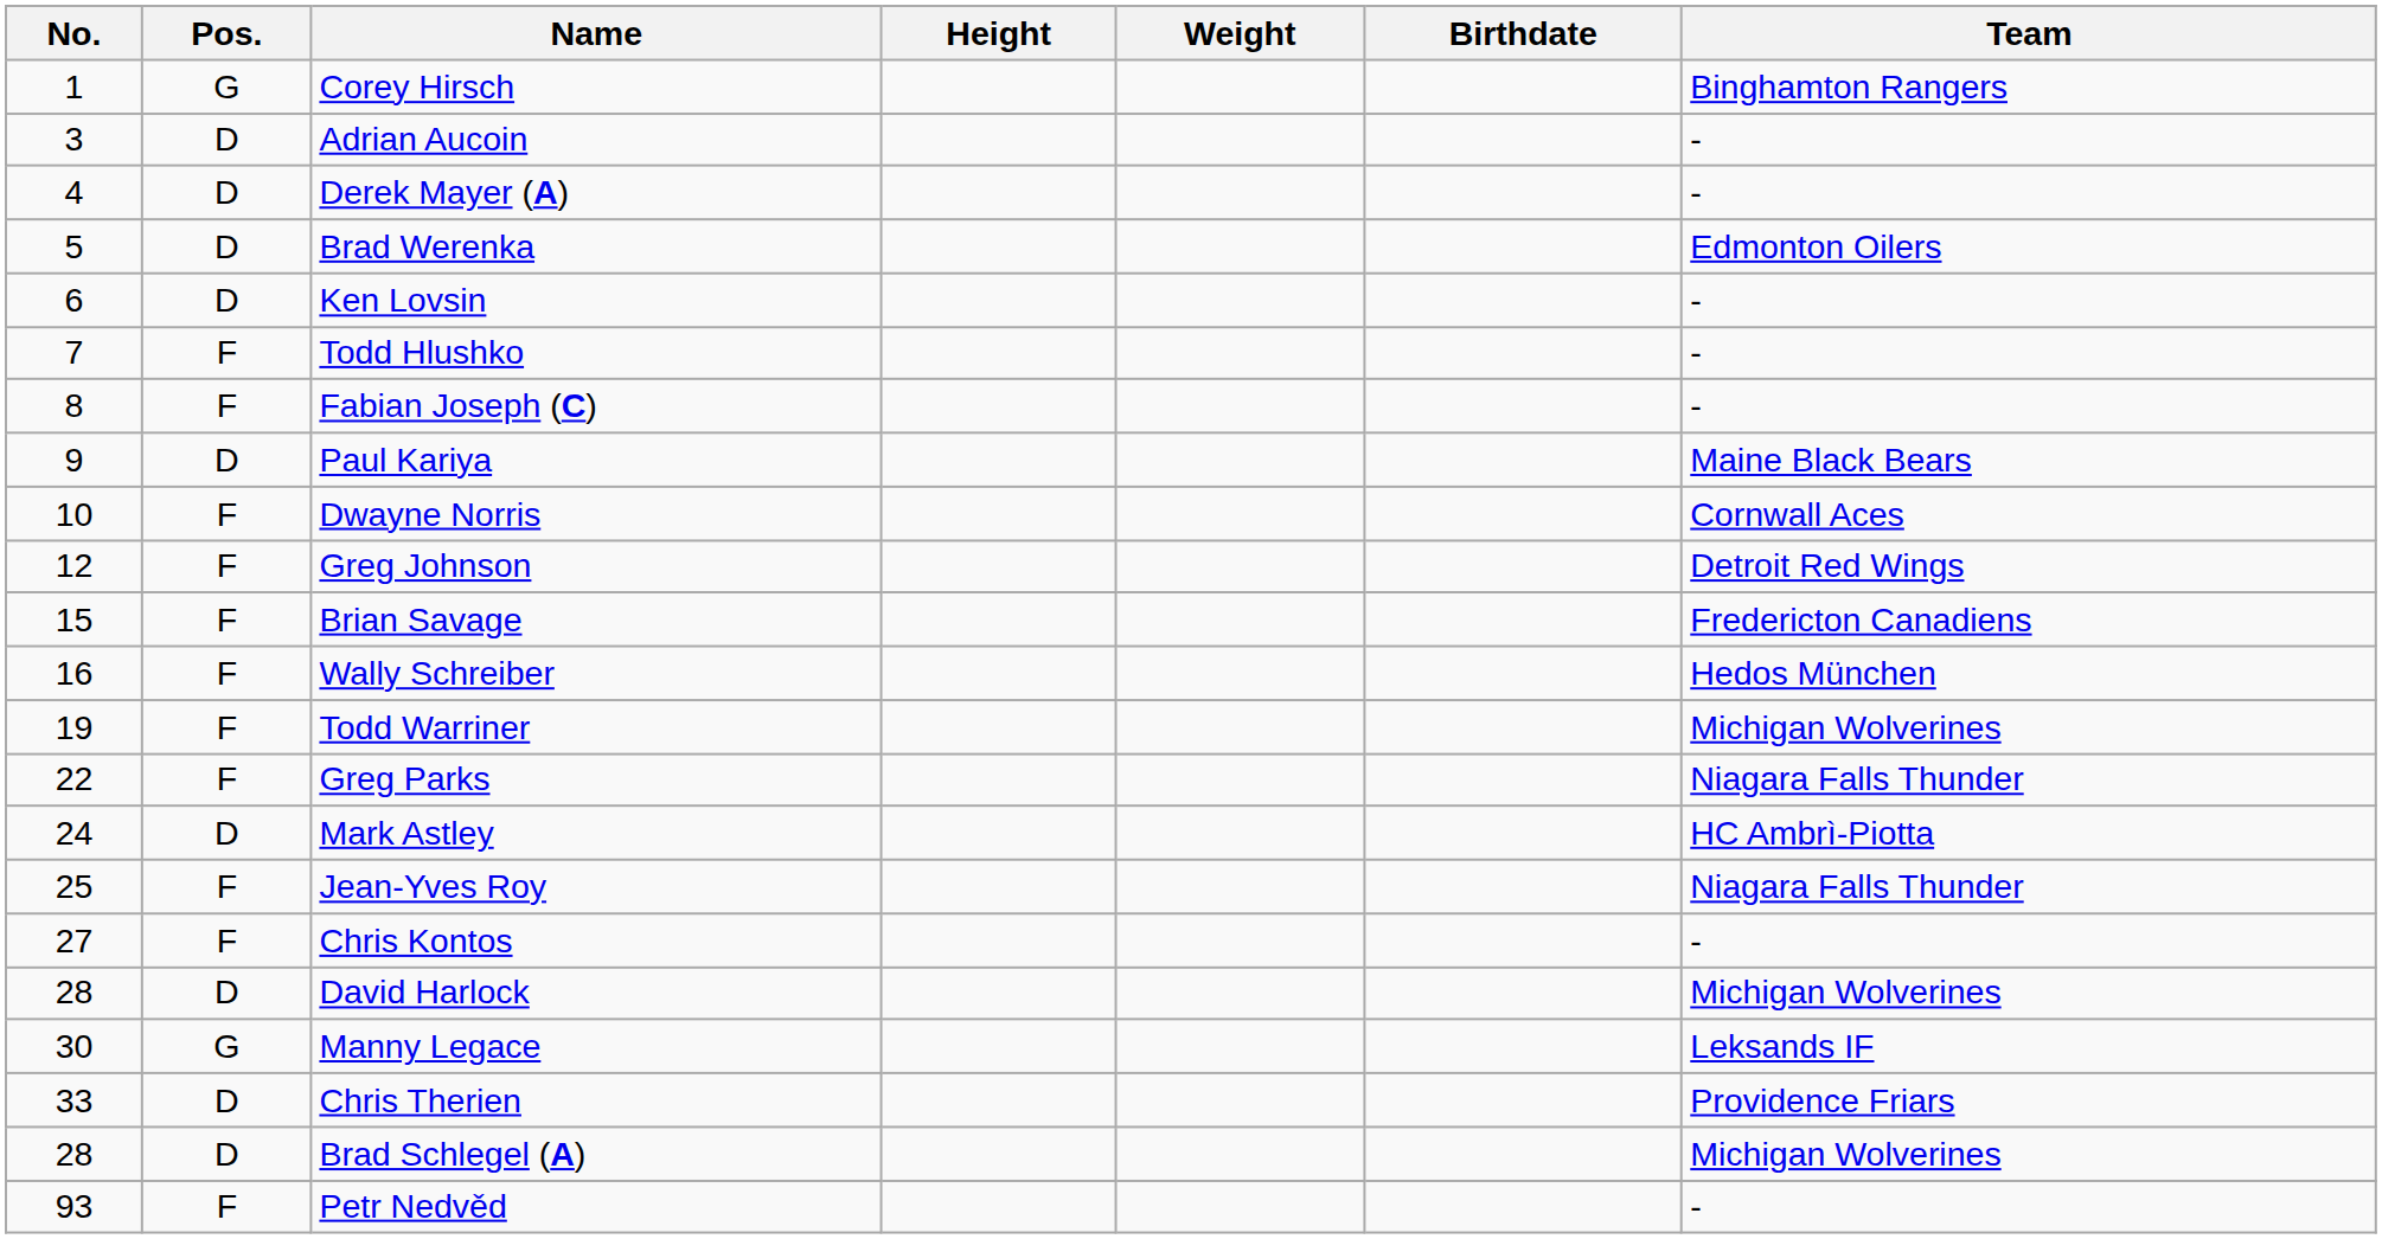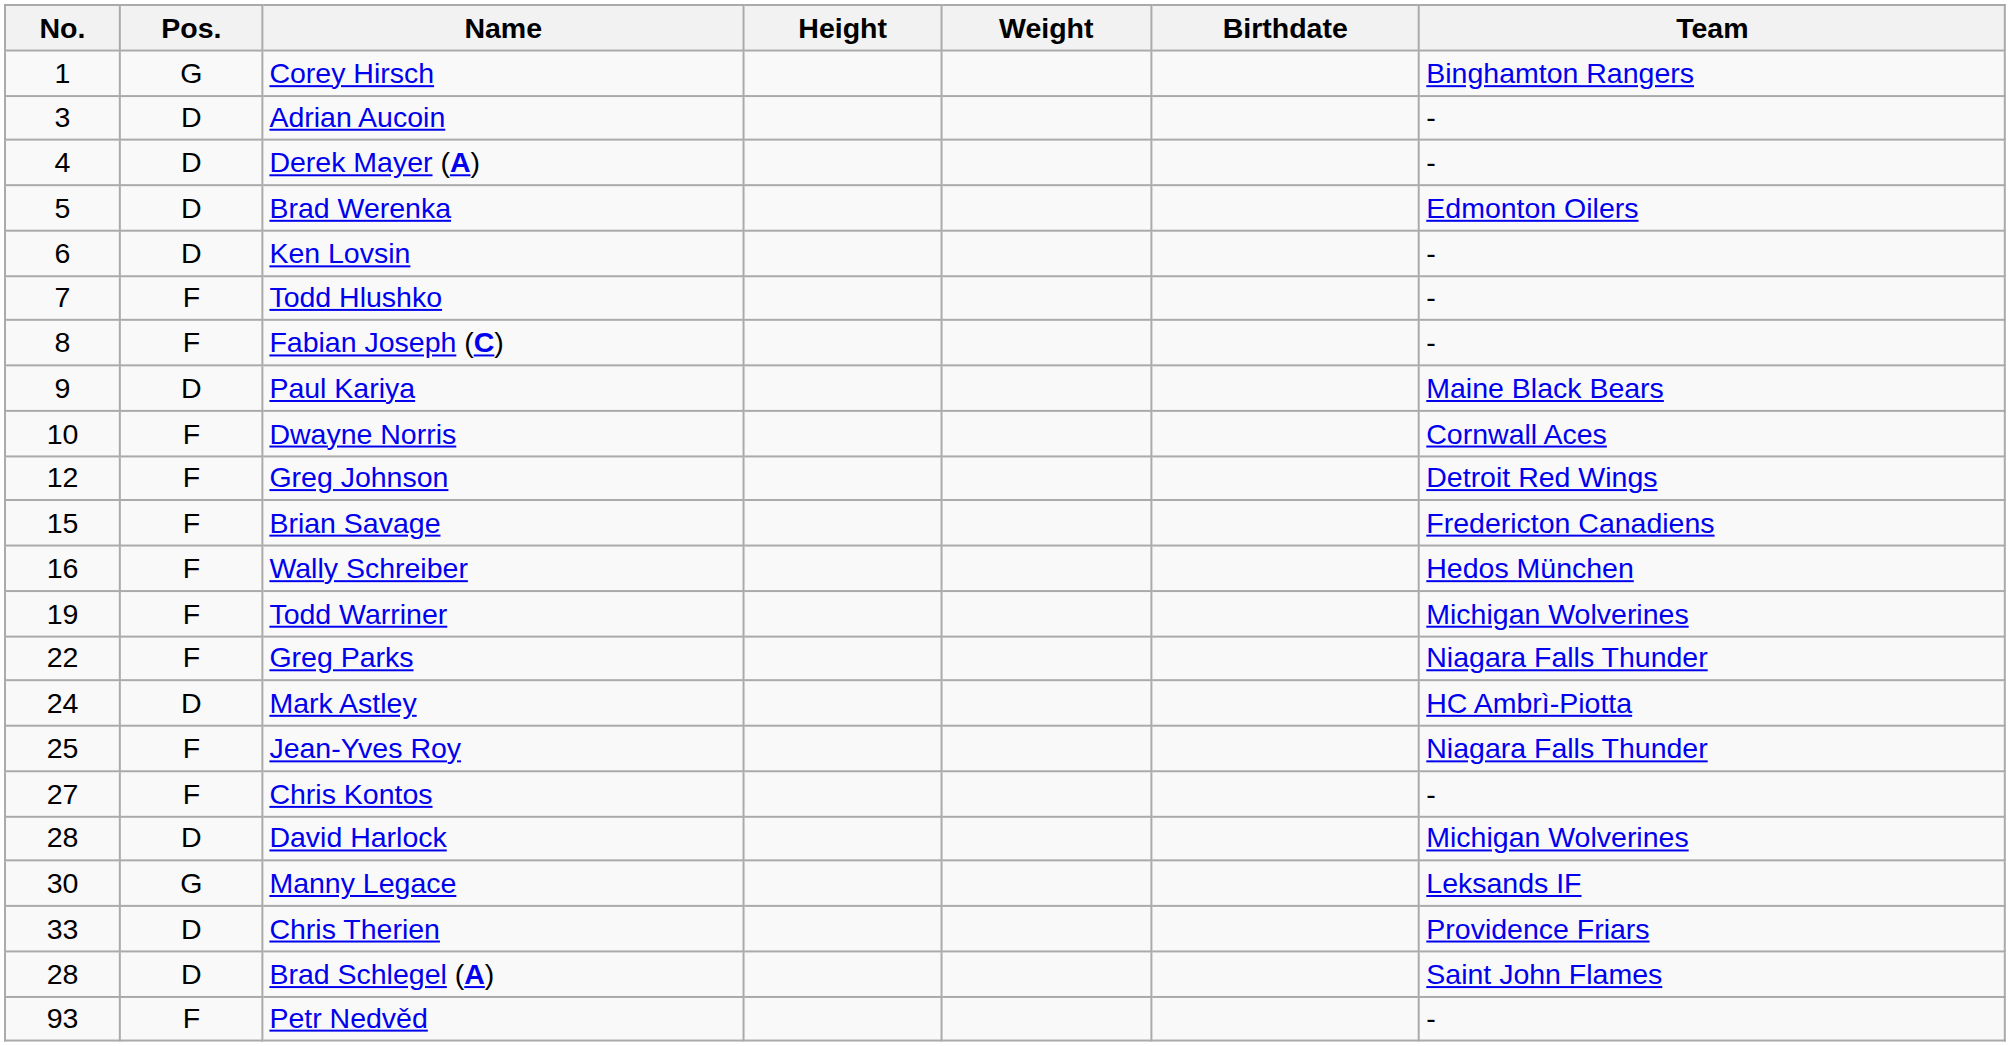Brad Schlegel (A) | Team: Michigan Wolverines -> Saint John Flames
